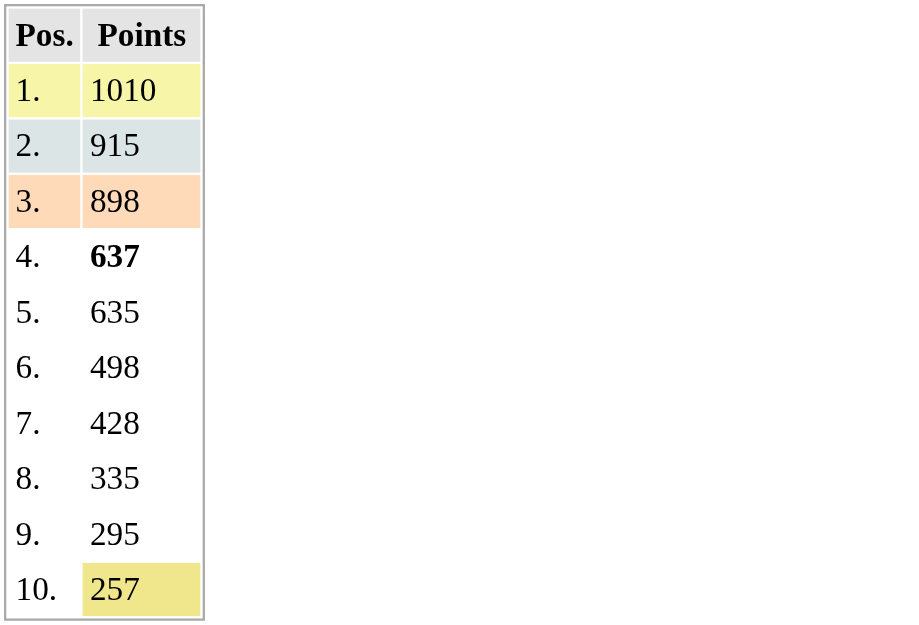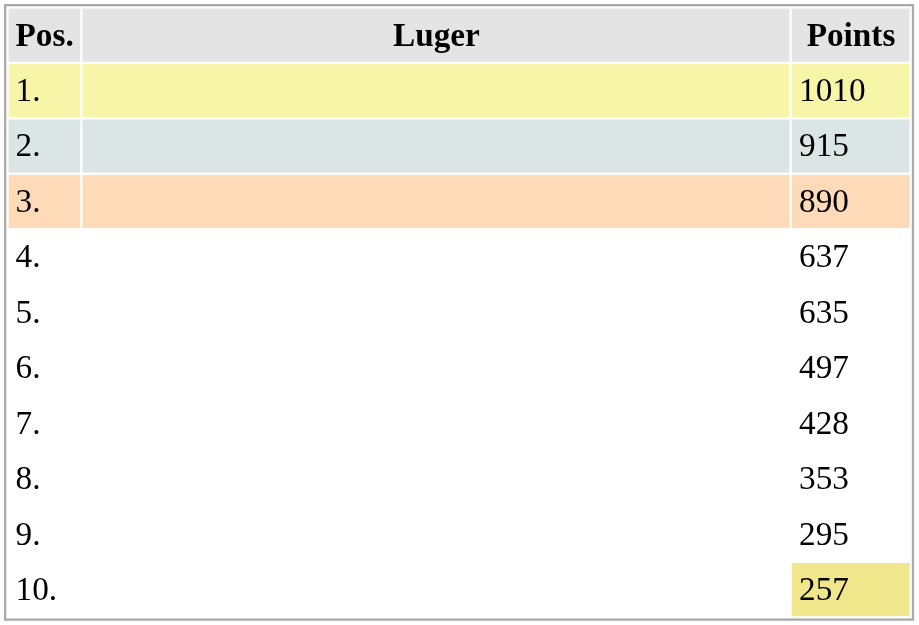+ column: Luger
3. | Points: 898 -> 890
4. | Points: bold -> normal
6. | Points: 498 -> 497
8. | Points: 335 -> 353
